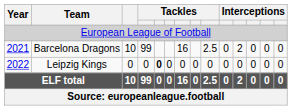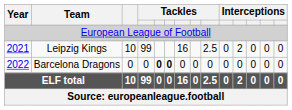2021 | Team: Barcelona Dragons -> Leipzig Kings
2022 | Team: Leipzig Kings -> Barcelona Dragons
2022 | column 6: normal -> bold
